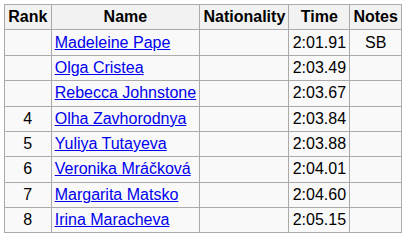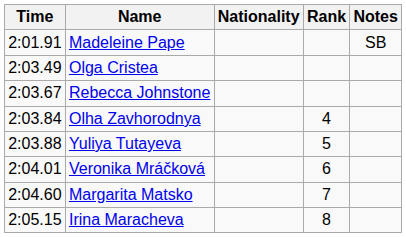columns swapped: Rank <-> Time
